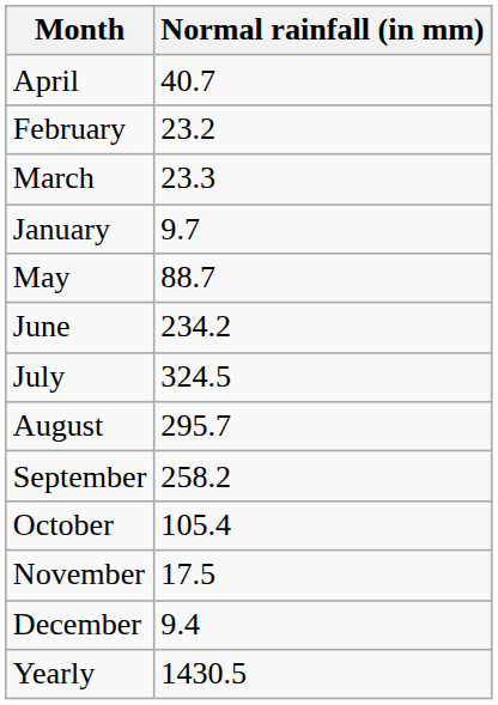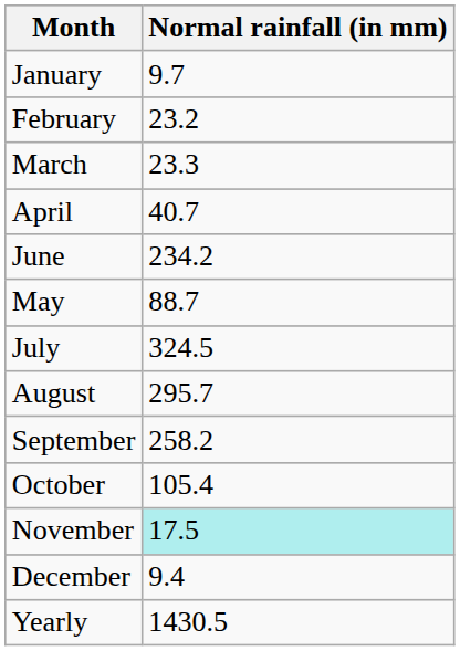rows swapped: January <-> April
rows swapped: May <-> June
November | Normal rainfall (in mm): no background -> paleturquoise background
